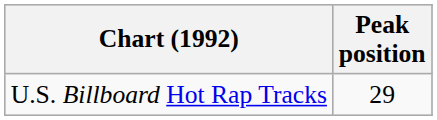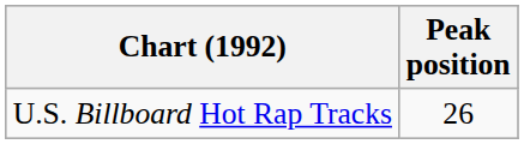U.S. Billboard Hot Rap Tracks | Peak position: 29 -> 26
